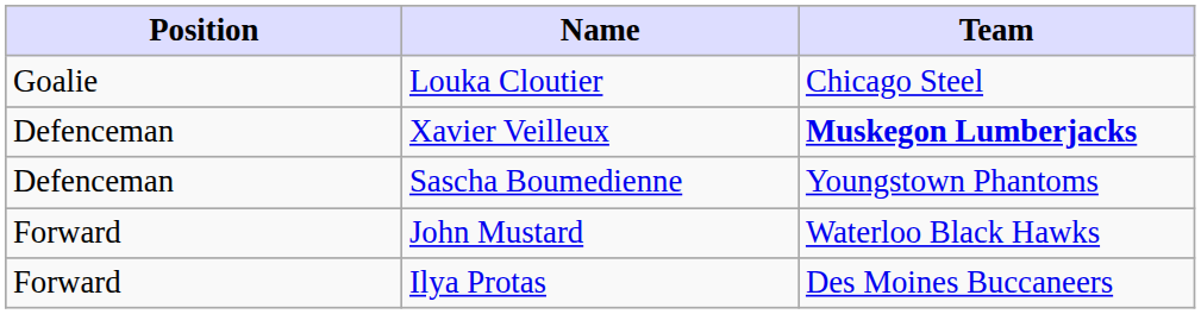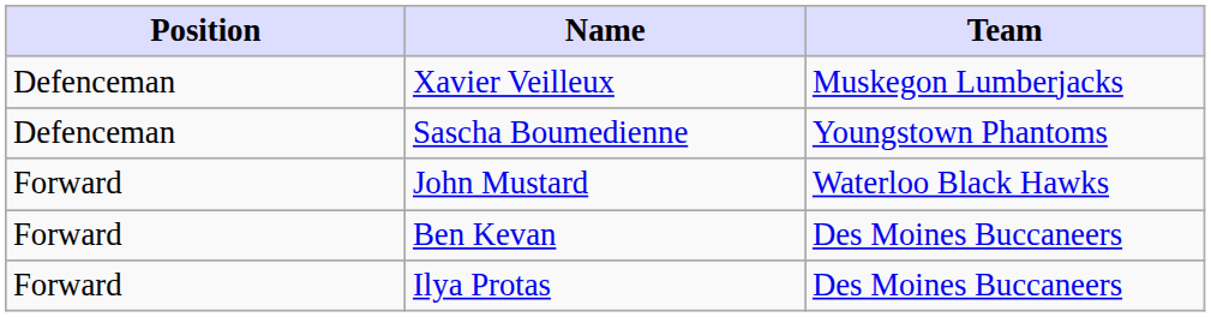- row: Goalie | Louka Cloutier | Chicago Steel
Xavier Veilleux | Team: bold -> normal
+ row: Forward | Ben Kevan | Des Moines Buccaneers
